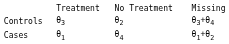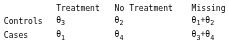Controls | column 4: θ3+θ4 -> θ1+θ2
Cases | column 4: θ1+θ2 -> θ3+θ4
